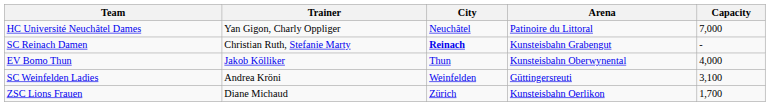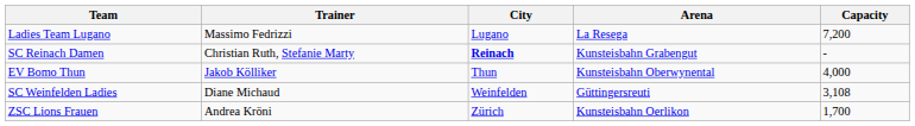+ row: Ladies Team Lugano | Massimo Fedrizzi | Lugano | La Resega | 7,200
- row: HC Université Neuchâtel Dames | Yan Gigon, Charly Oppliger | Neuchâtel | Patinoire du Littoral | 7,000
SC Weinfelden Ladies | Trainer: Andrea Kröni -> Diane Michaud
SC Weinfelden Ladies | Capacity: 3,100 -> 3,108
ZSC Lions Frauen | Trainer: Diane Michaud -> Andrea Kröni
